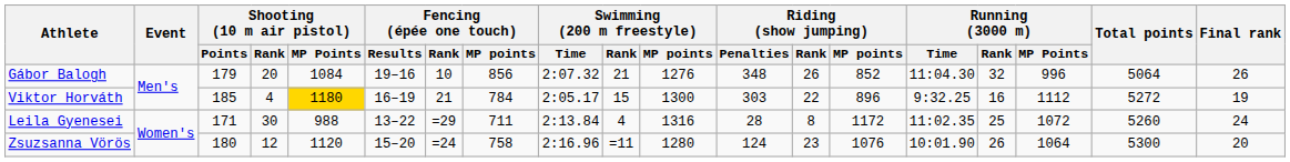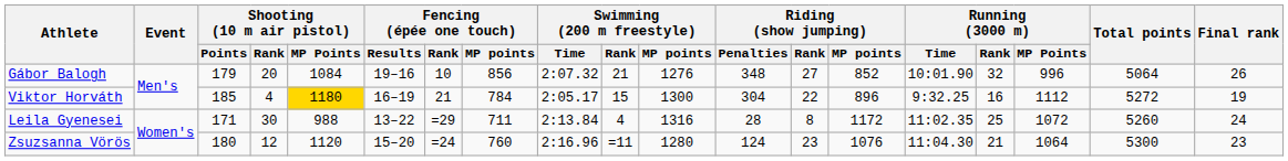Gábor Balogh | Riding (show jumping) / Rank: 26 -> 27
Gábor Balogh | Running (3000 m) / Time: 11:04.30 -> 10:01.90
Viktor Horváth | Riding (show jumping) / Penalties: 303 -> 304
Zsuzsanna Vörös | Fencing (épée one touch) / MP points: 758 -> 760
Zsuzsanna Vörös | Running (3000 m) / Time: 10:01.90 -> 11:04.30
Zsuzsanna Vörös | Running (3000 m) / Rank: 26 -> 21
Zsuzsanna Vörös | Final rank: 20 -> 23
